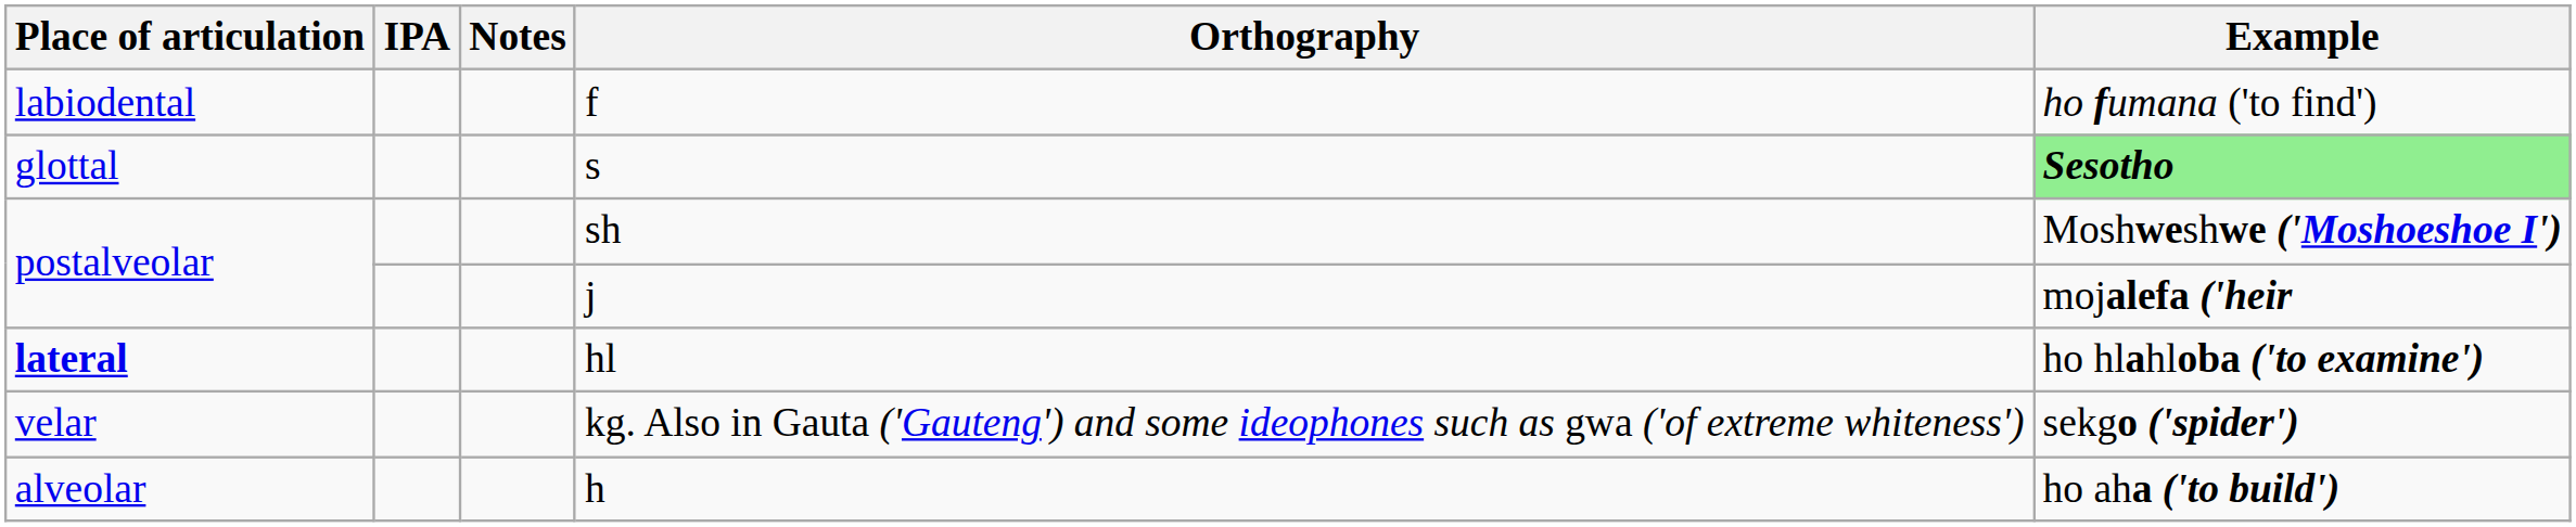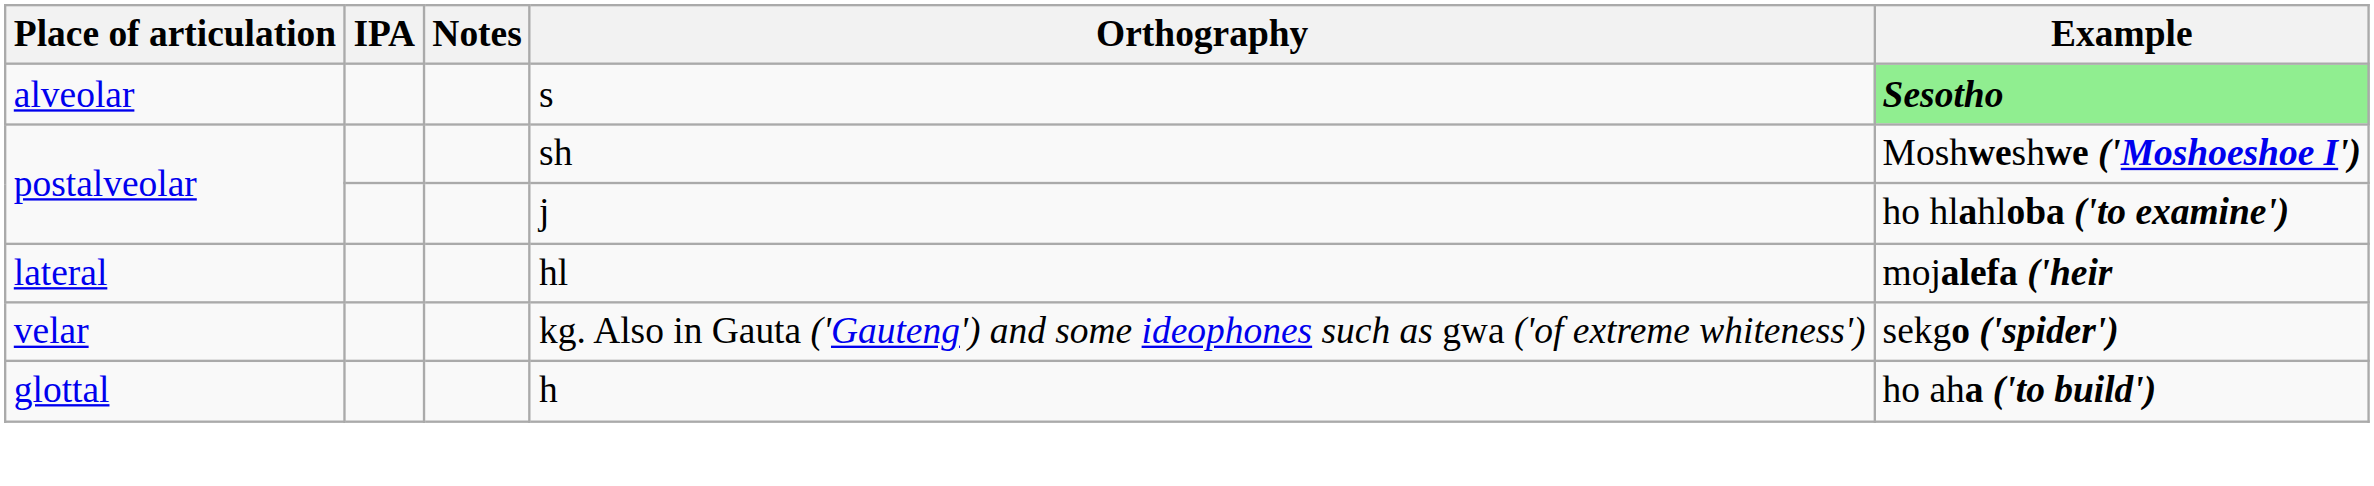- row: labiodental | f | ho fumana ('to find')
s | Place of articulation: glottal -> alveolar
j | Example: mojalefa ('heir -> ho hlahloba ('to examine')
hl | Place of articulation: bold -> normal
hl | Example: ho hlahloba ('to examine') -> mojalefa ('heir
h | Place of articulation: alveolar -> glottal
